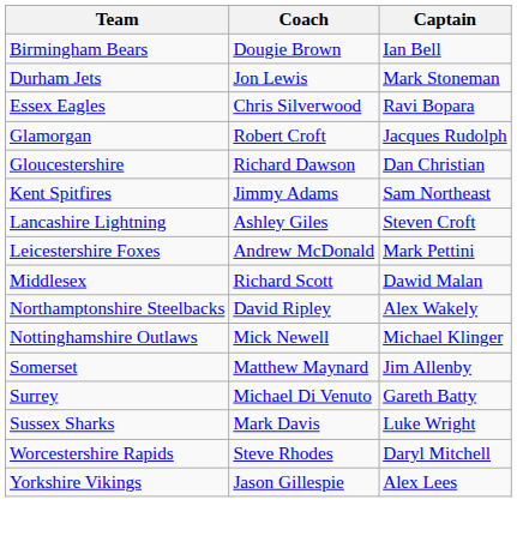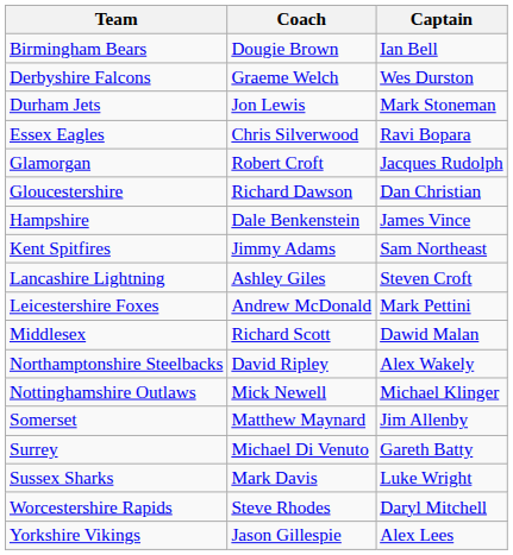+ row: Derbyshire Falcons | Graeme Welch | Wes Durston
+ row: Hampshire | Dale Benkenstein | James Vince
